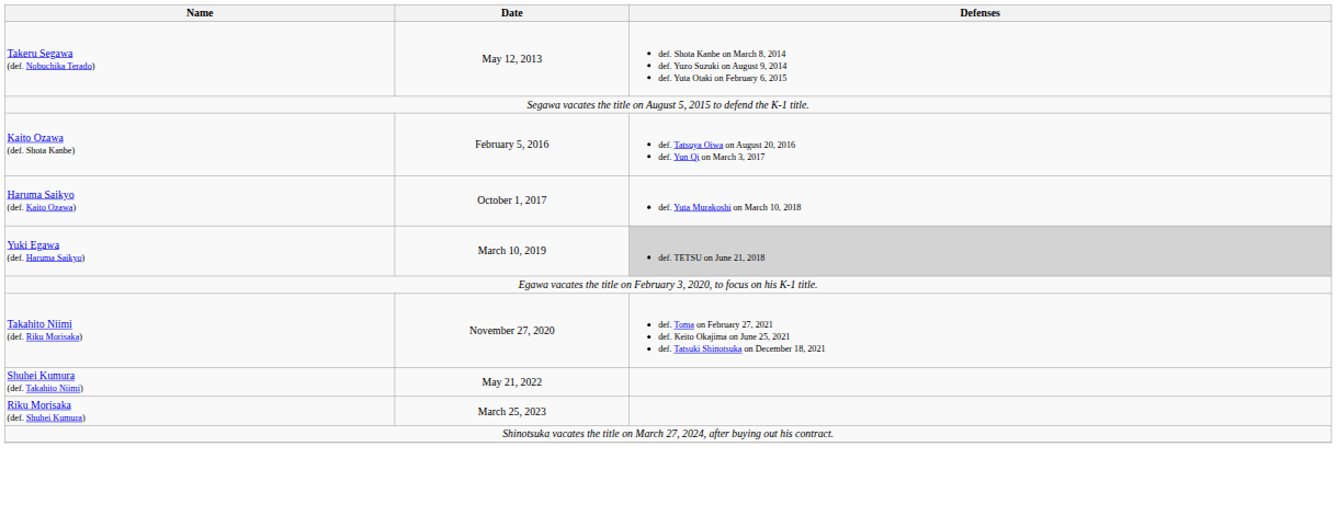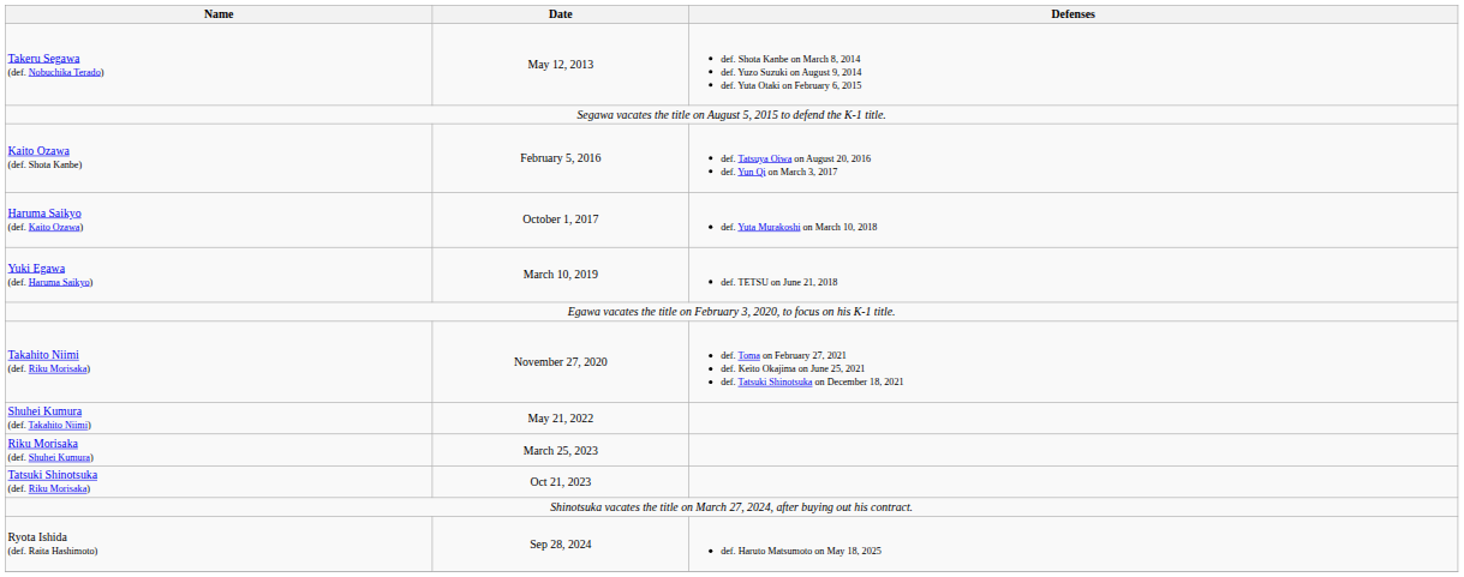Yuki Egawa (def. Haruma Saikyo) | Defenses: lightgrey background -> no background
+ row: Tatsuki Shinotsuka (def. Riku Morisaka) | Oct 21, 2023
+ row: Ryota Ishida (def. Raita Hashimoto) | Sep 28, 2024 | def. Haruto Matsumoto on May 18, 2025
